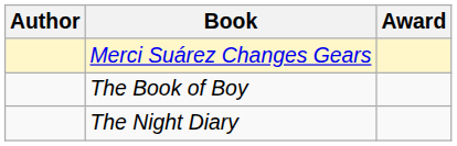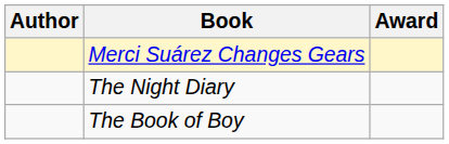rows swapped: The Night Diary <-> The Book of Boy
